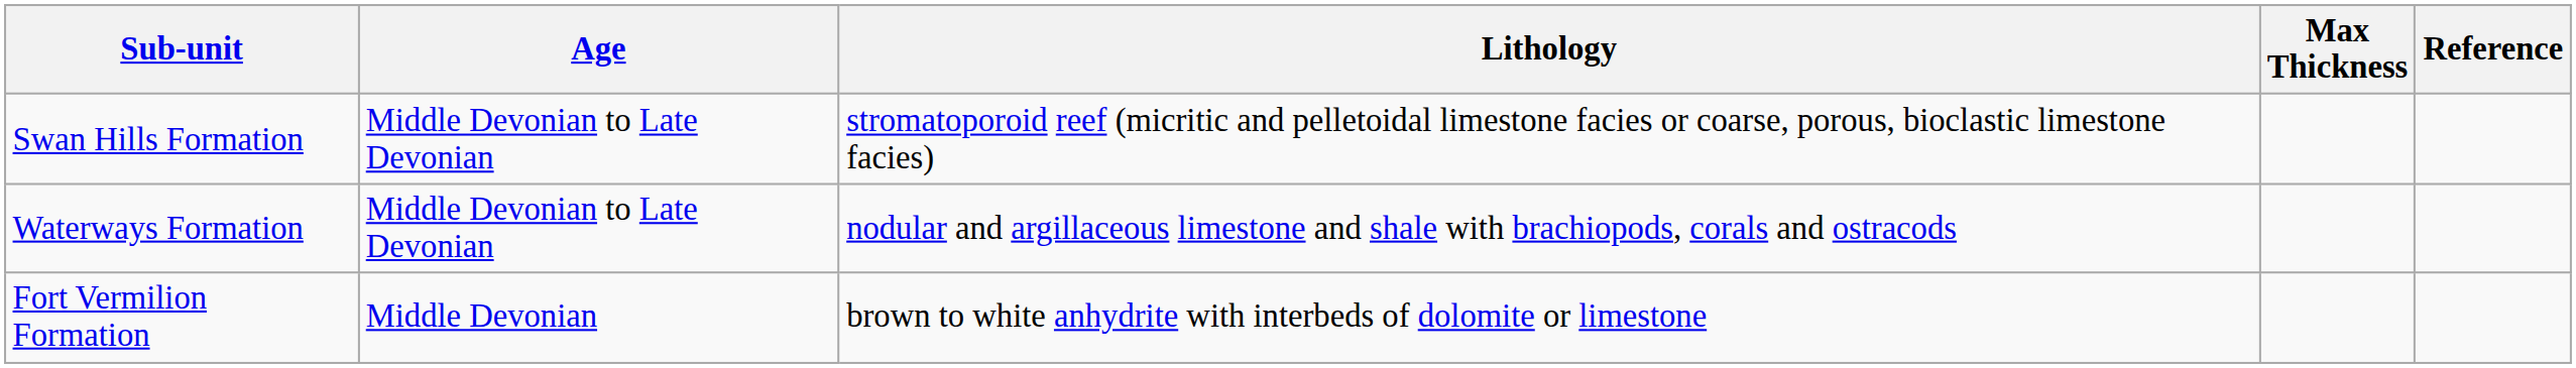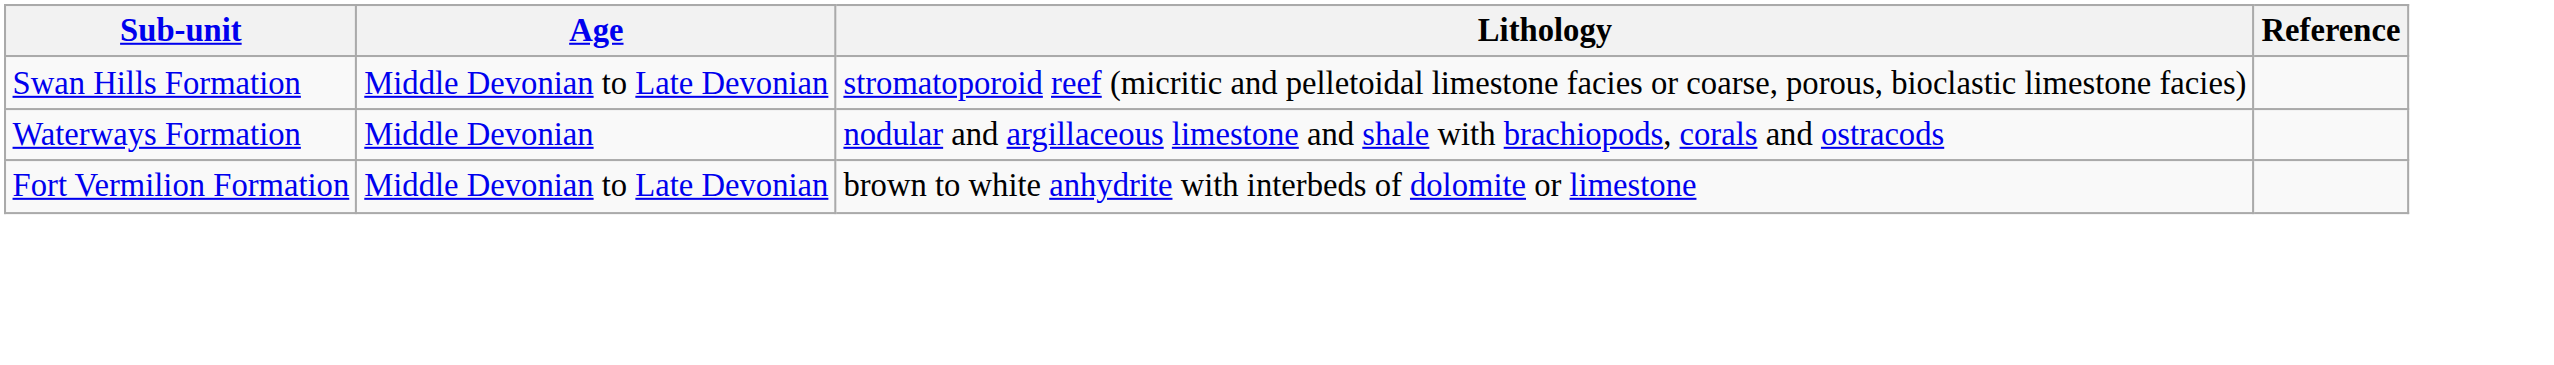- column: Max Thickness
Waterways Formation | Age: Middle Devonian to Late Devonian -> Middle Devonian
Fort Vermilion Formation | Age: Middle Devonian -> Middle Devonian to Late Devonian
